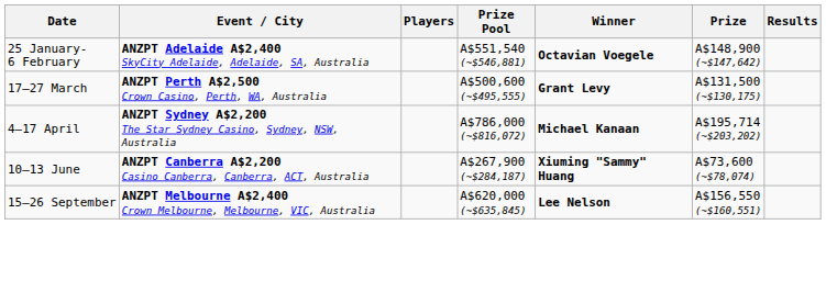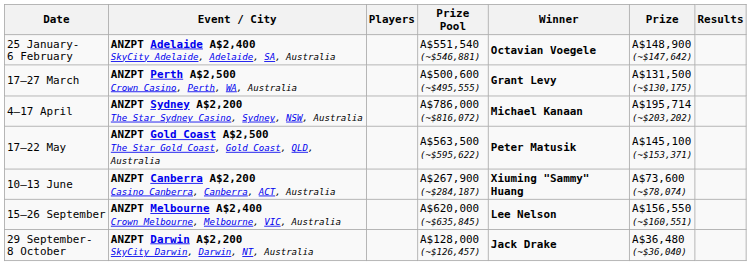+ row: 17–22 May | ANZPT Gold Coast A$2,500 The Star Gold Coast, Gold Coast, QLD, Australia | A$563,500 (~$595,622) | Peter Matusik | A$145,100 (~$153,371)
+ row: 29 September- 8 October | ANZPT Darwin A$2,200 SkyCity Darwin, Darwin, NT, Australia | A$128,000 (~$126,457) | Jack Drake | A$36,480 (~$36,040)
